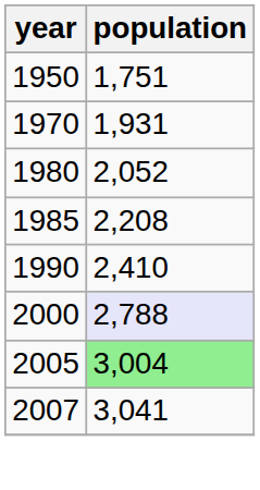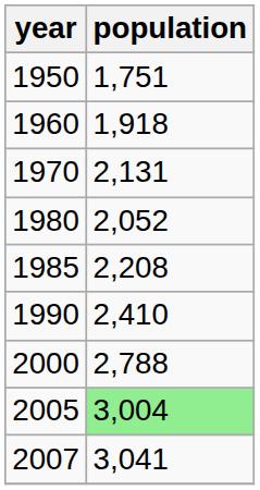+ row: 1960 | 1,918
1970 | population: 1,931 -> 2,131
2000 | population: lavender background -> no background
